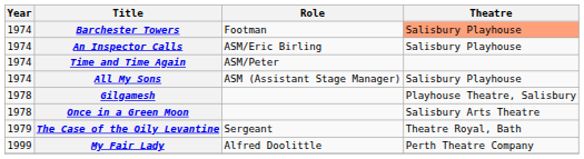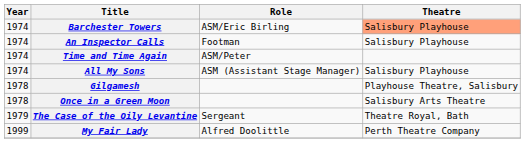Barchester Towers | Role: Footman -> ASM/Eric Birling
An Inspector Calls | Role: ASM/Eric Birling -> Footman
